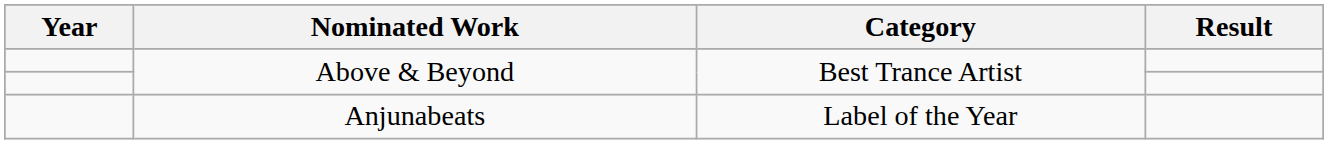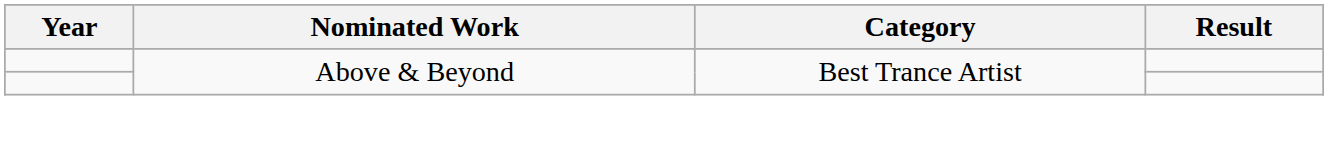- row: Anjunabeats | Label of the Year
